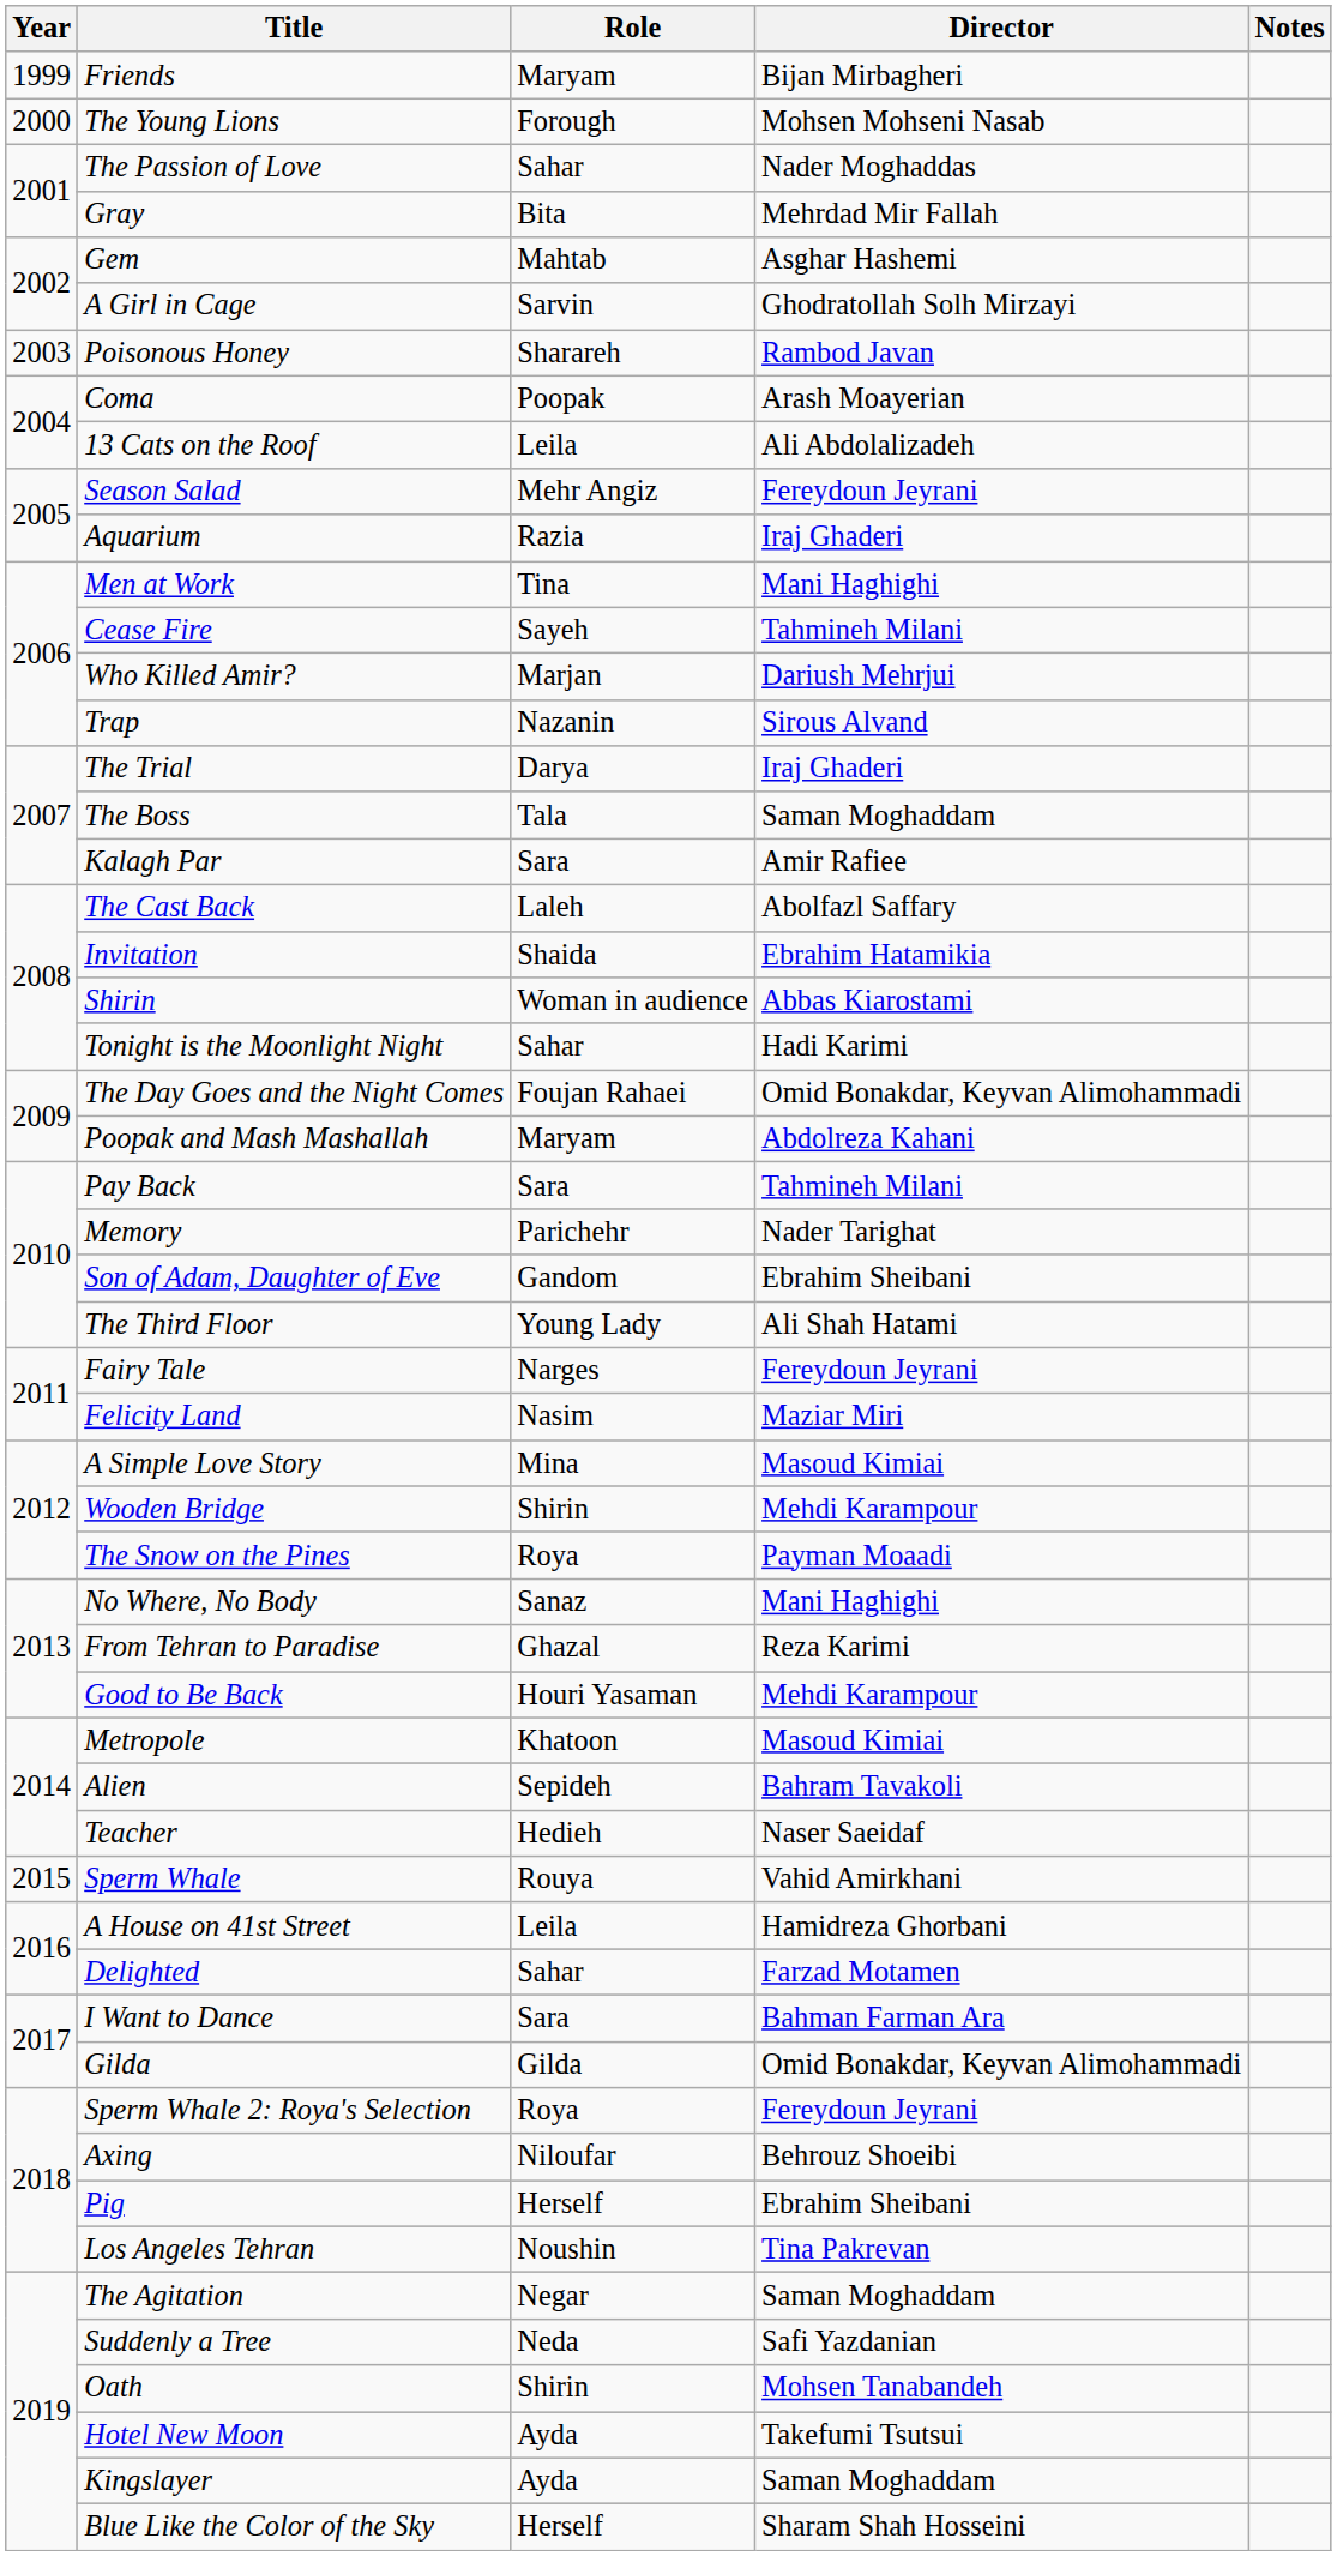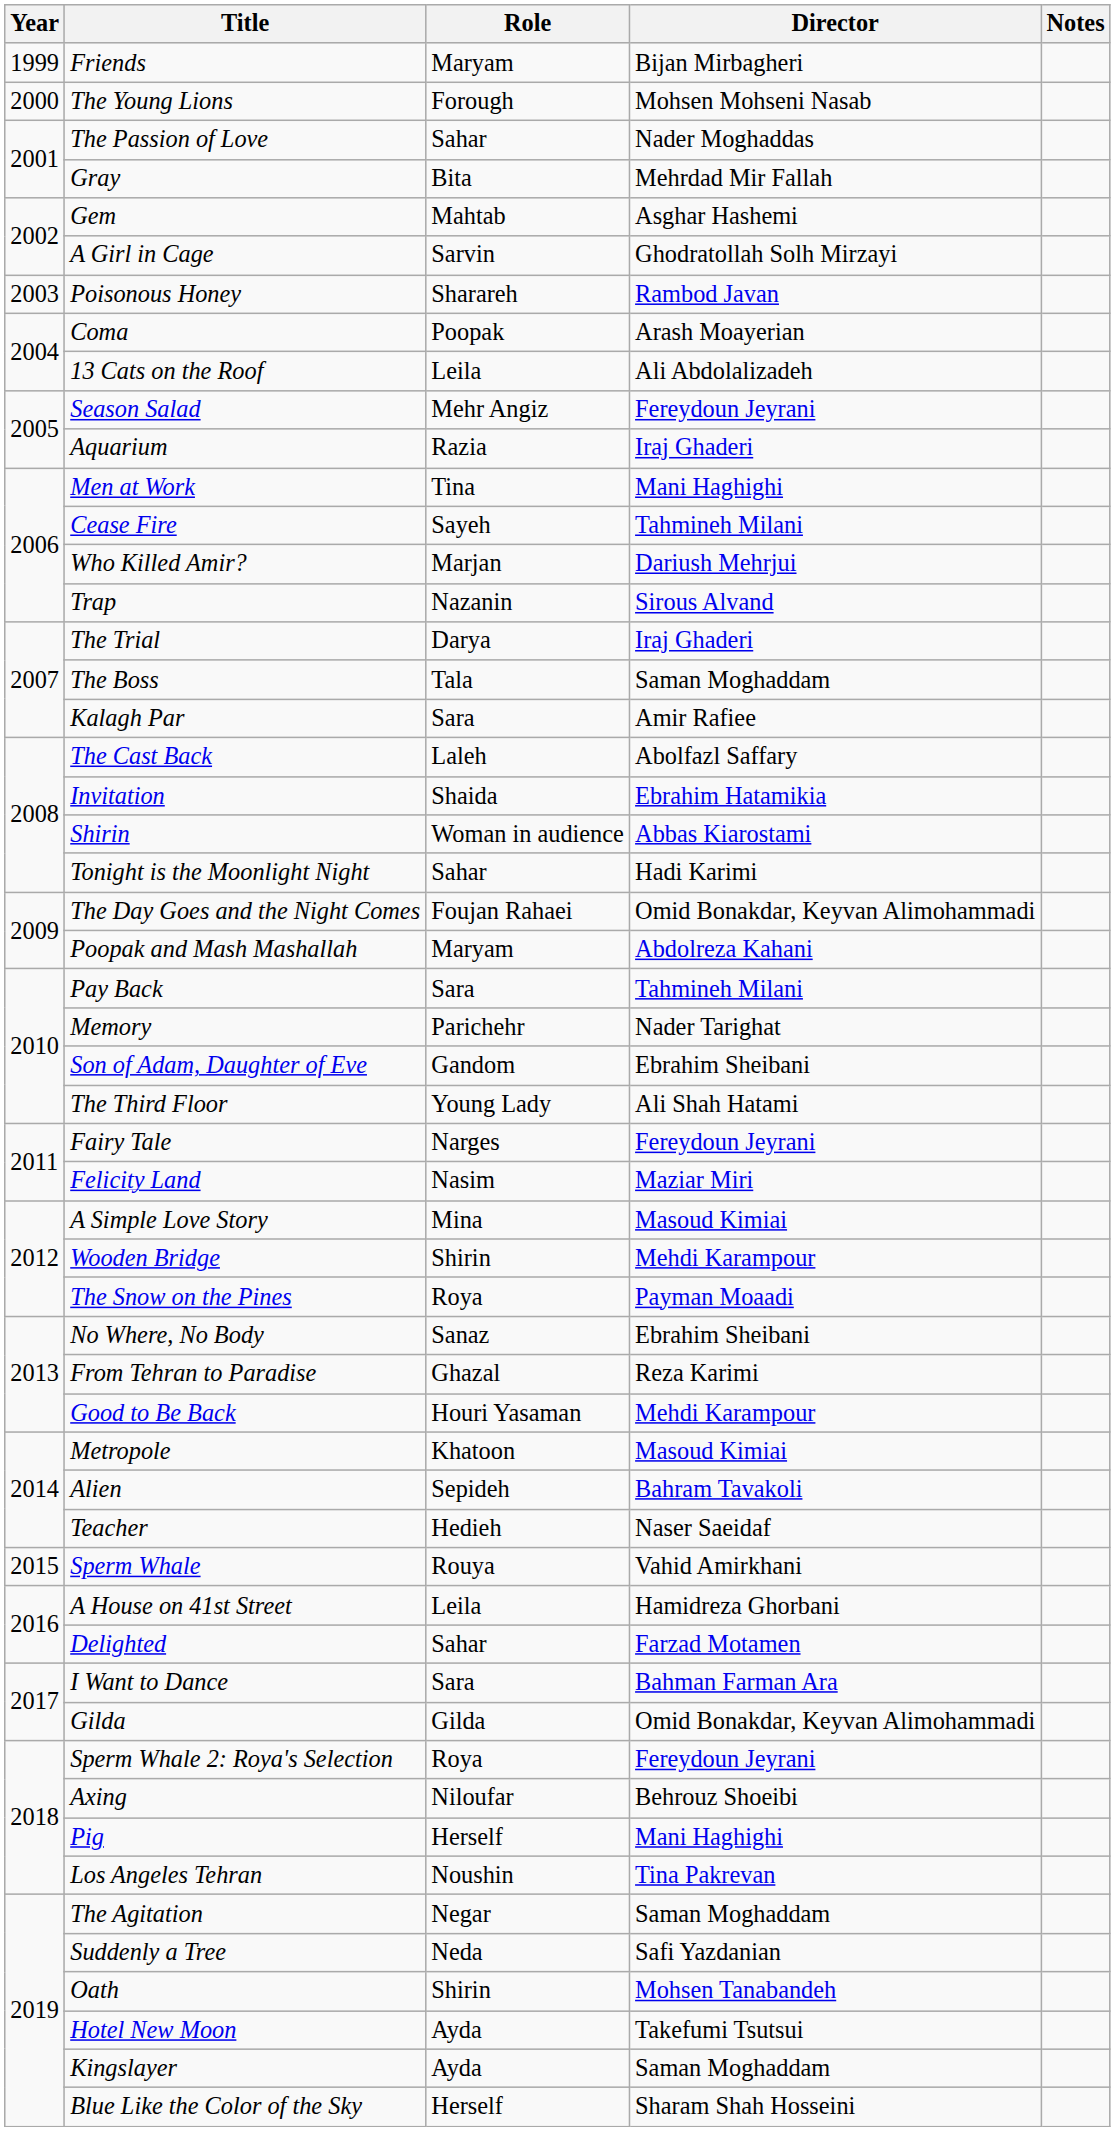No Where, No Body | Director: Mani Haghighi -> Ebrahim Sheibani
Pig | Director: Ebrahim Sheibani -> Mani Haghighi
